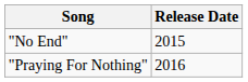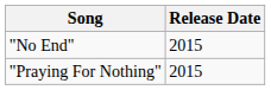"Praying For Nothing" | Release Date: 2016 -> 2015
